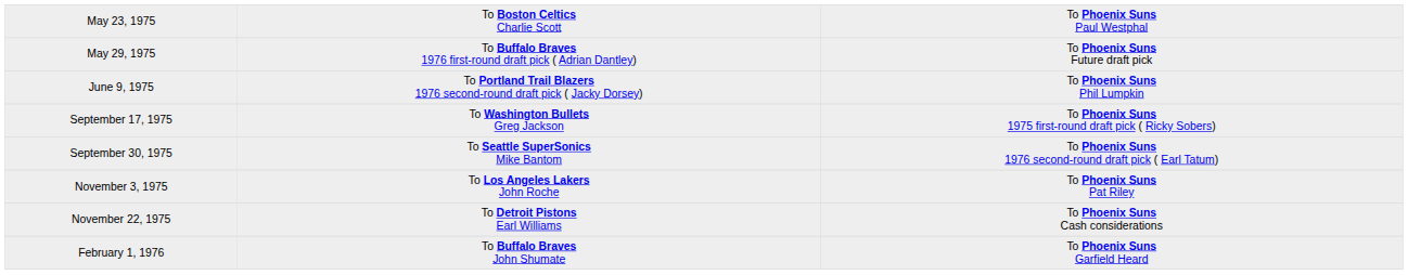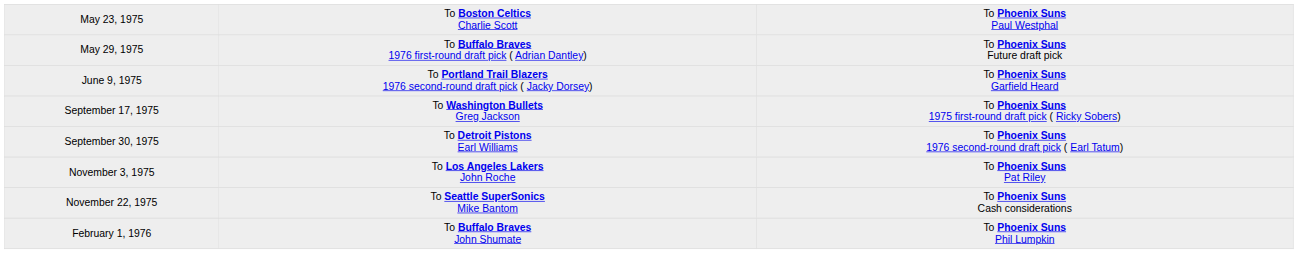June 9, 1975 | column 3: To Phoenix Suns Phil Lumpkin -> To Phoenix Suns Garfield Heard
September 30, 1975 | column 2: To Seattle SuperSonics Mike Bantom -> To Detroit Pistons Earl Williams
November 22, 1975 | column 2: To Detroit Pistons Earl Williams -> To Seattle SuperSonics Mike Bantom
February 1, 1976 | column 3: To Phoenix Suns Garfield Heard -> To Phoenix Suns Phil Lumpkin
